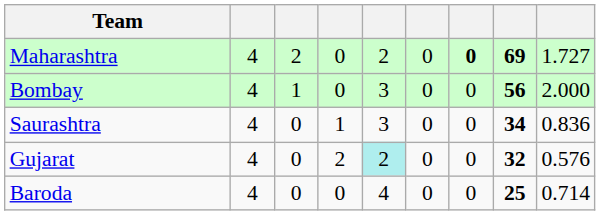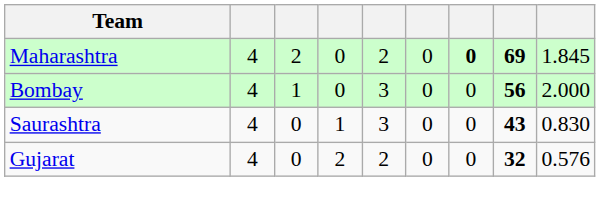Maharashtra | column 9: 1.727 -> 1.845
Saurashtra | column 8: 34 -> 43
Saurashtra | column 9: 0.836 -> 0.830
Gujarat | column 5: paleturquoise background -> no background
- row: Baroda | 4 | 0 | 0 | 4 | 0 | 0 | 25 | 0.714
